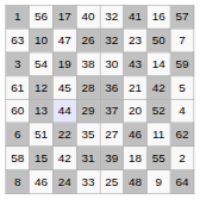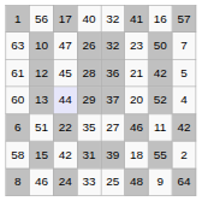- row: 3 | 54 | 19 | 38 | 30 | 43 | 14 | 59
6 | column 8: 62 -> 42
